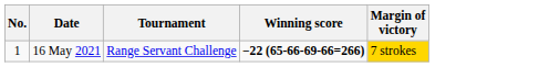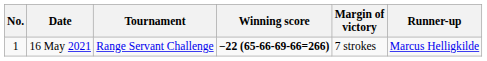+ column: Runner-up | Marcus Helligkilde
16 May 2021 | Margin of victory: gold background -> no background
